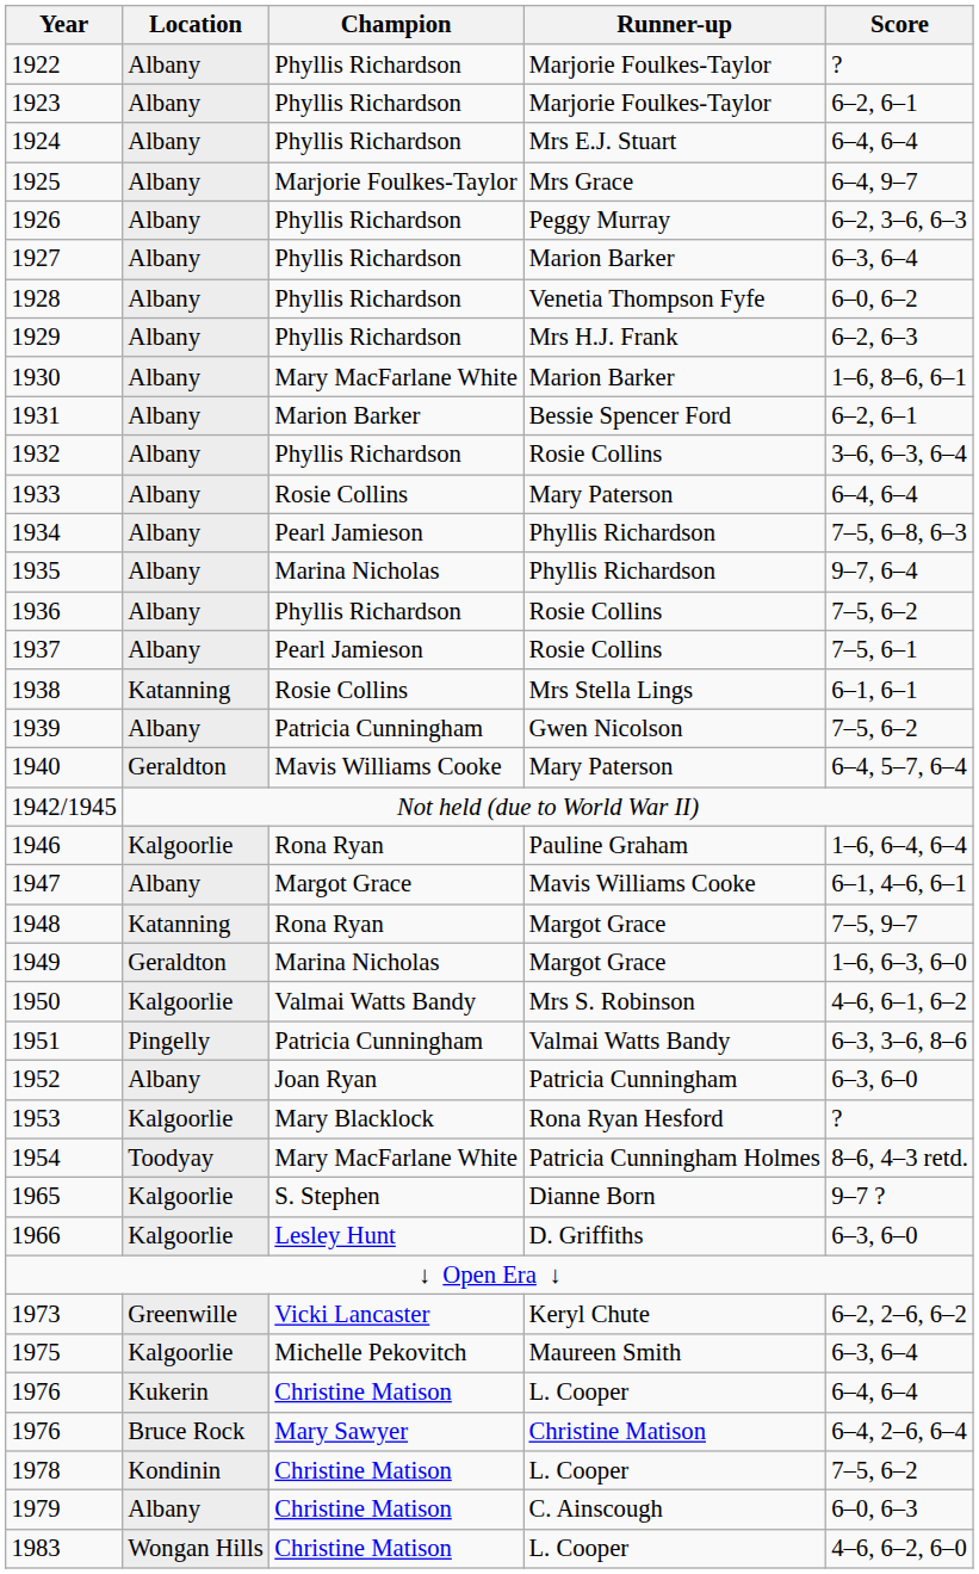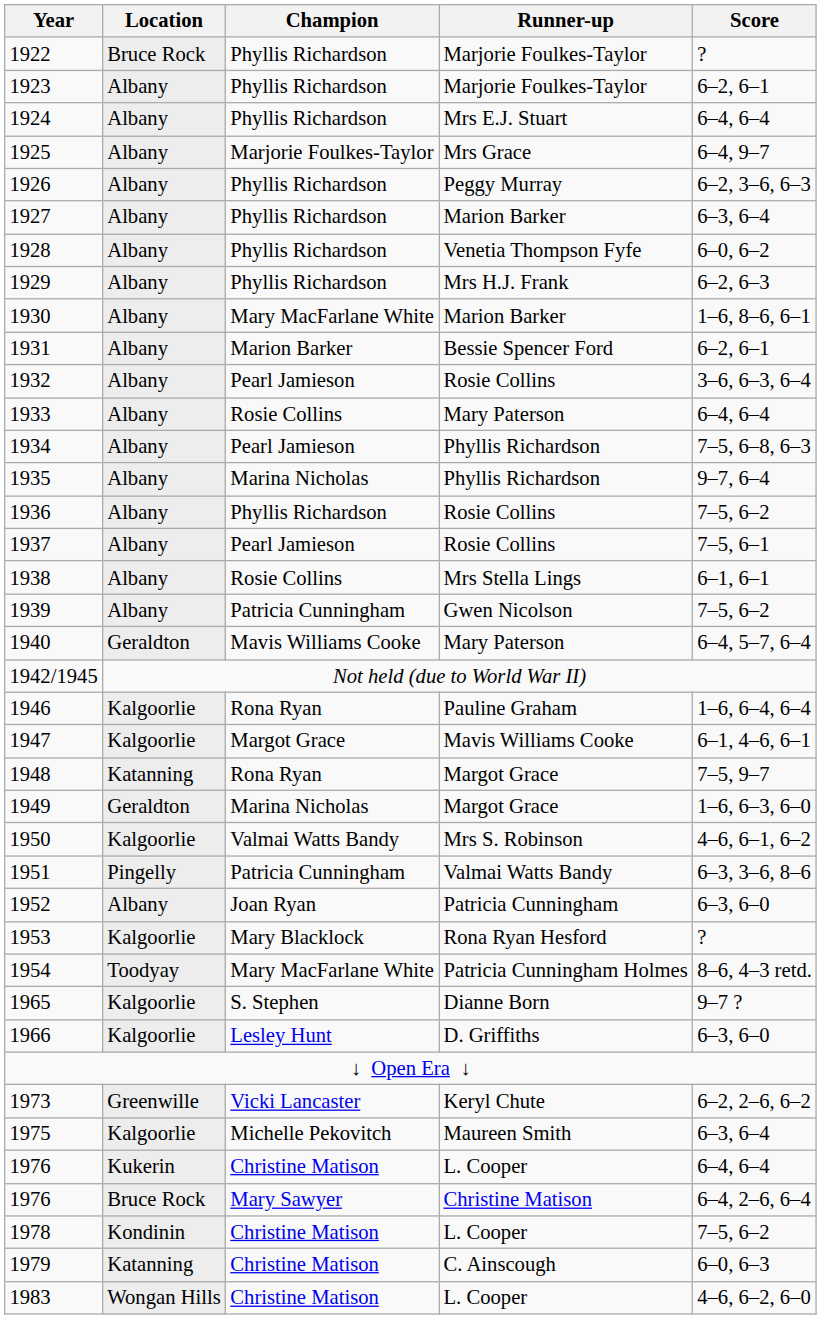1922 | Location: Albany -> Bruce Rock
1932 | Champion: Phyllis Richardson -> Pearl Jamieson
1938 | Location: Katanning -> Albany
1947 | Location: Albany -> Kalgoorlie
1979 | Location: Albany -> Katanning
